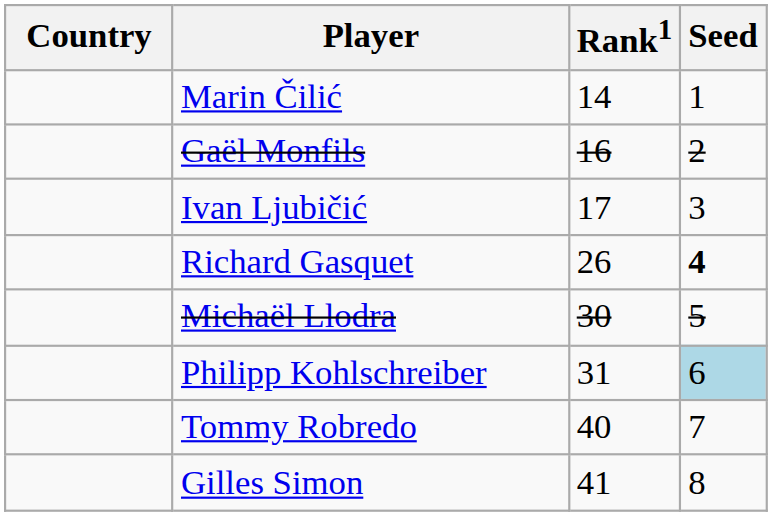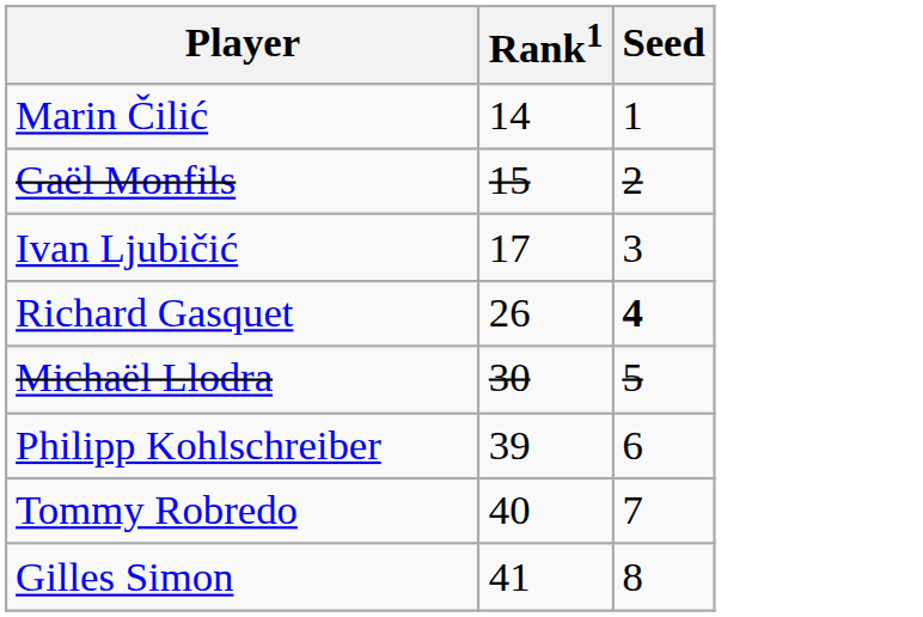- column: Country
Gaël Monfils | Rank1: 16 -> 15
Philipp Kohlschreiber | Rank1: 31 -> 39
Philipp Kohlschreiber | Seed: lightblue background -> no background
